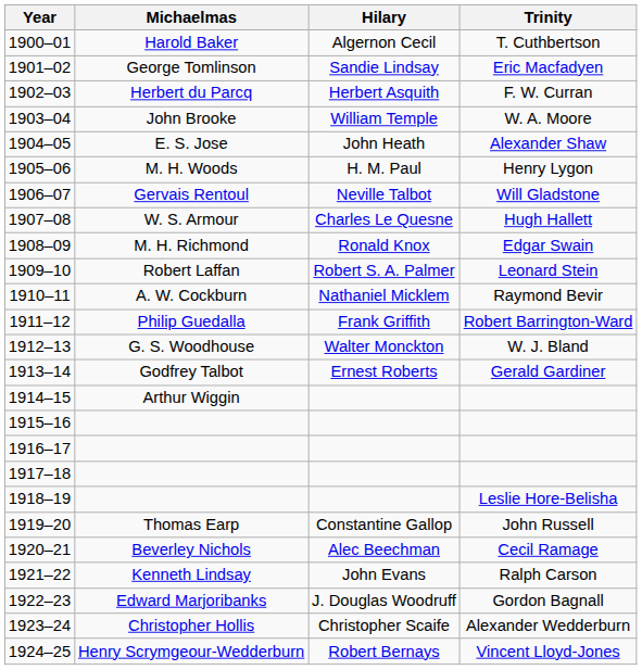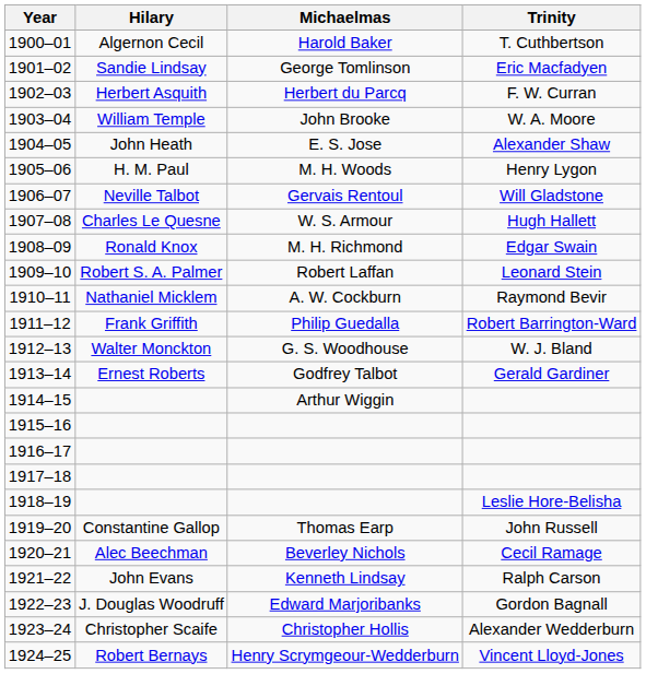columns swapped: Michaelmas <-> Hilary
